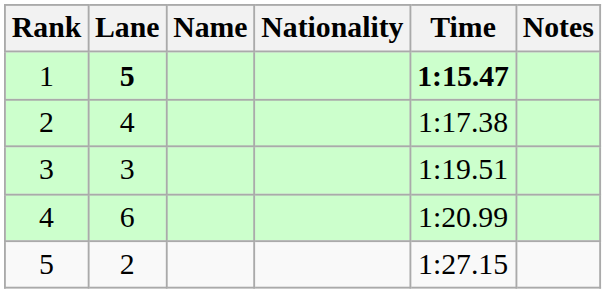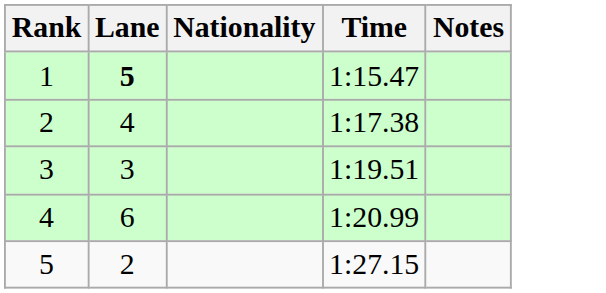- column: Name
1 | Time: bold -> normal
